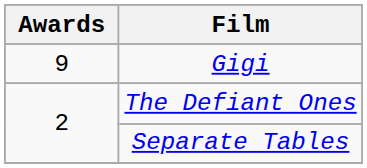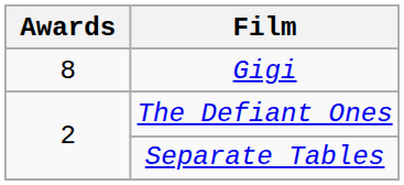Gigi | Awards: 9 -> 8
